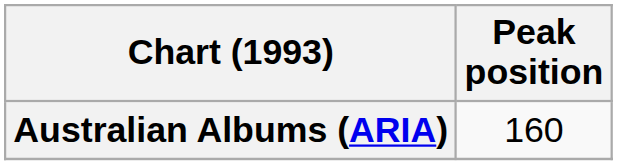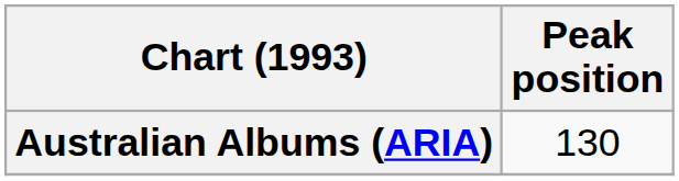Australian Albums (ARIA) | Peak position: 160 -> 130
